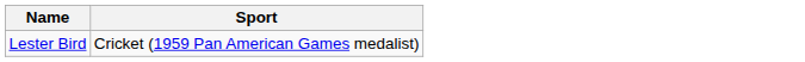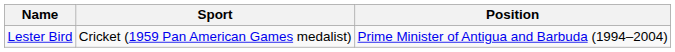+ column: Position | Prime Minister of Antigua and Barbuda (1994–2004)
